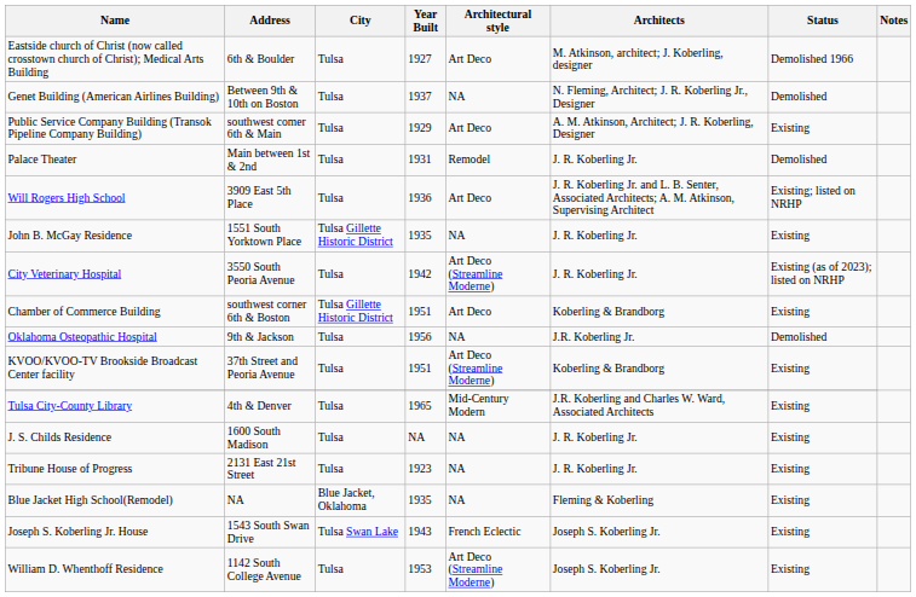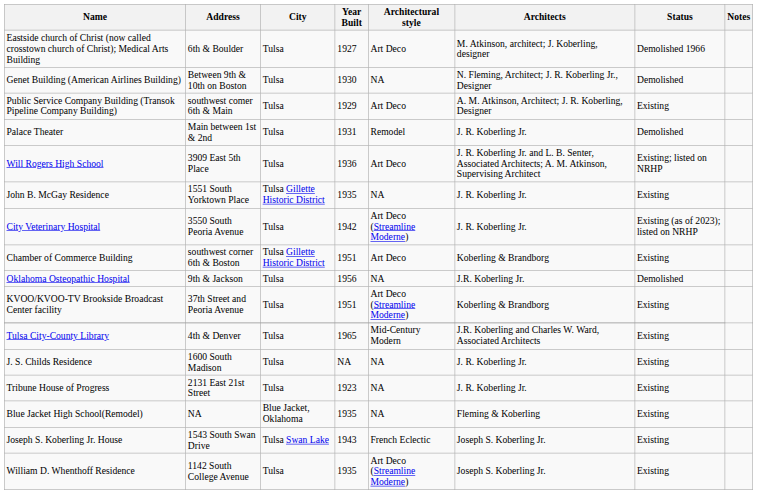Genet Building (American Airlines Building) | Year Built: 1937 -> 1930
William D. Whenthoff Residence | Year Built: 1953 -> 1935
